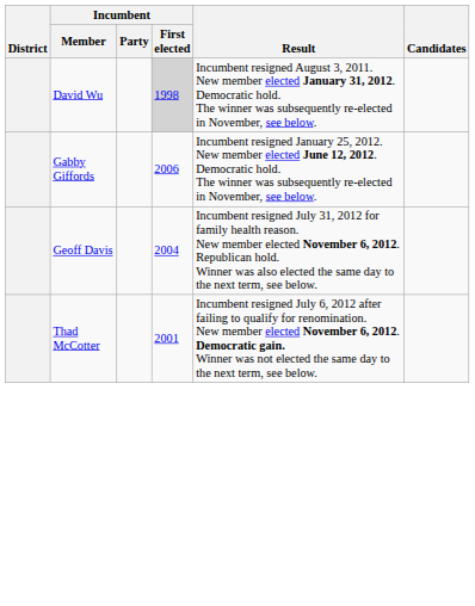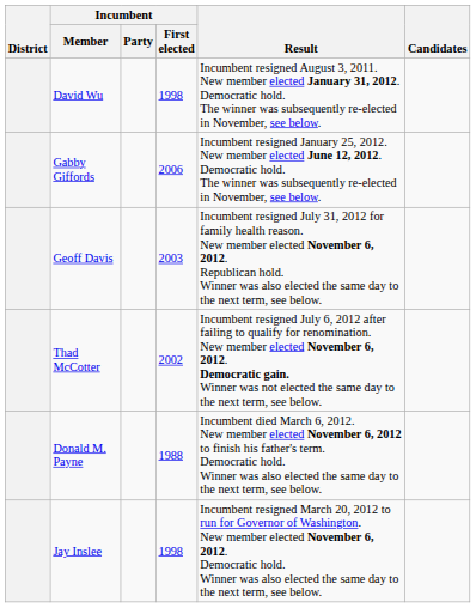David Wu | Incumbent / First elected: lightgrey background -> no background
Geoff Davis | Incumbent / First elected: 2004 -> 2003
Thad McCotter | Incumbent / First elected: 2001 -> 2002
+ row: Donald M. Payne | 1988 | Incumbent died March 6, 2012. New member elected November 6, 2012 to finish his father's term. Democratic hold. Winner was also elected the same day to the next term, see below.
+ row: Jay Inslee | 1998 | Incumbent resigned March 20, 2012 to run for Governor of Washington. New member elected November 6, 2012. Democratic hold. Winner was also elected the same day to the next term, see below.
